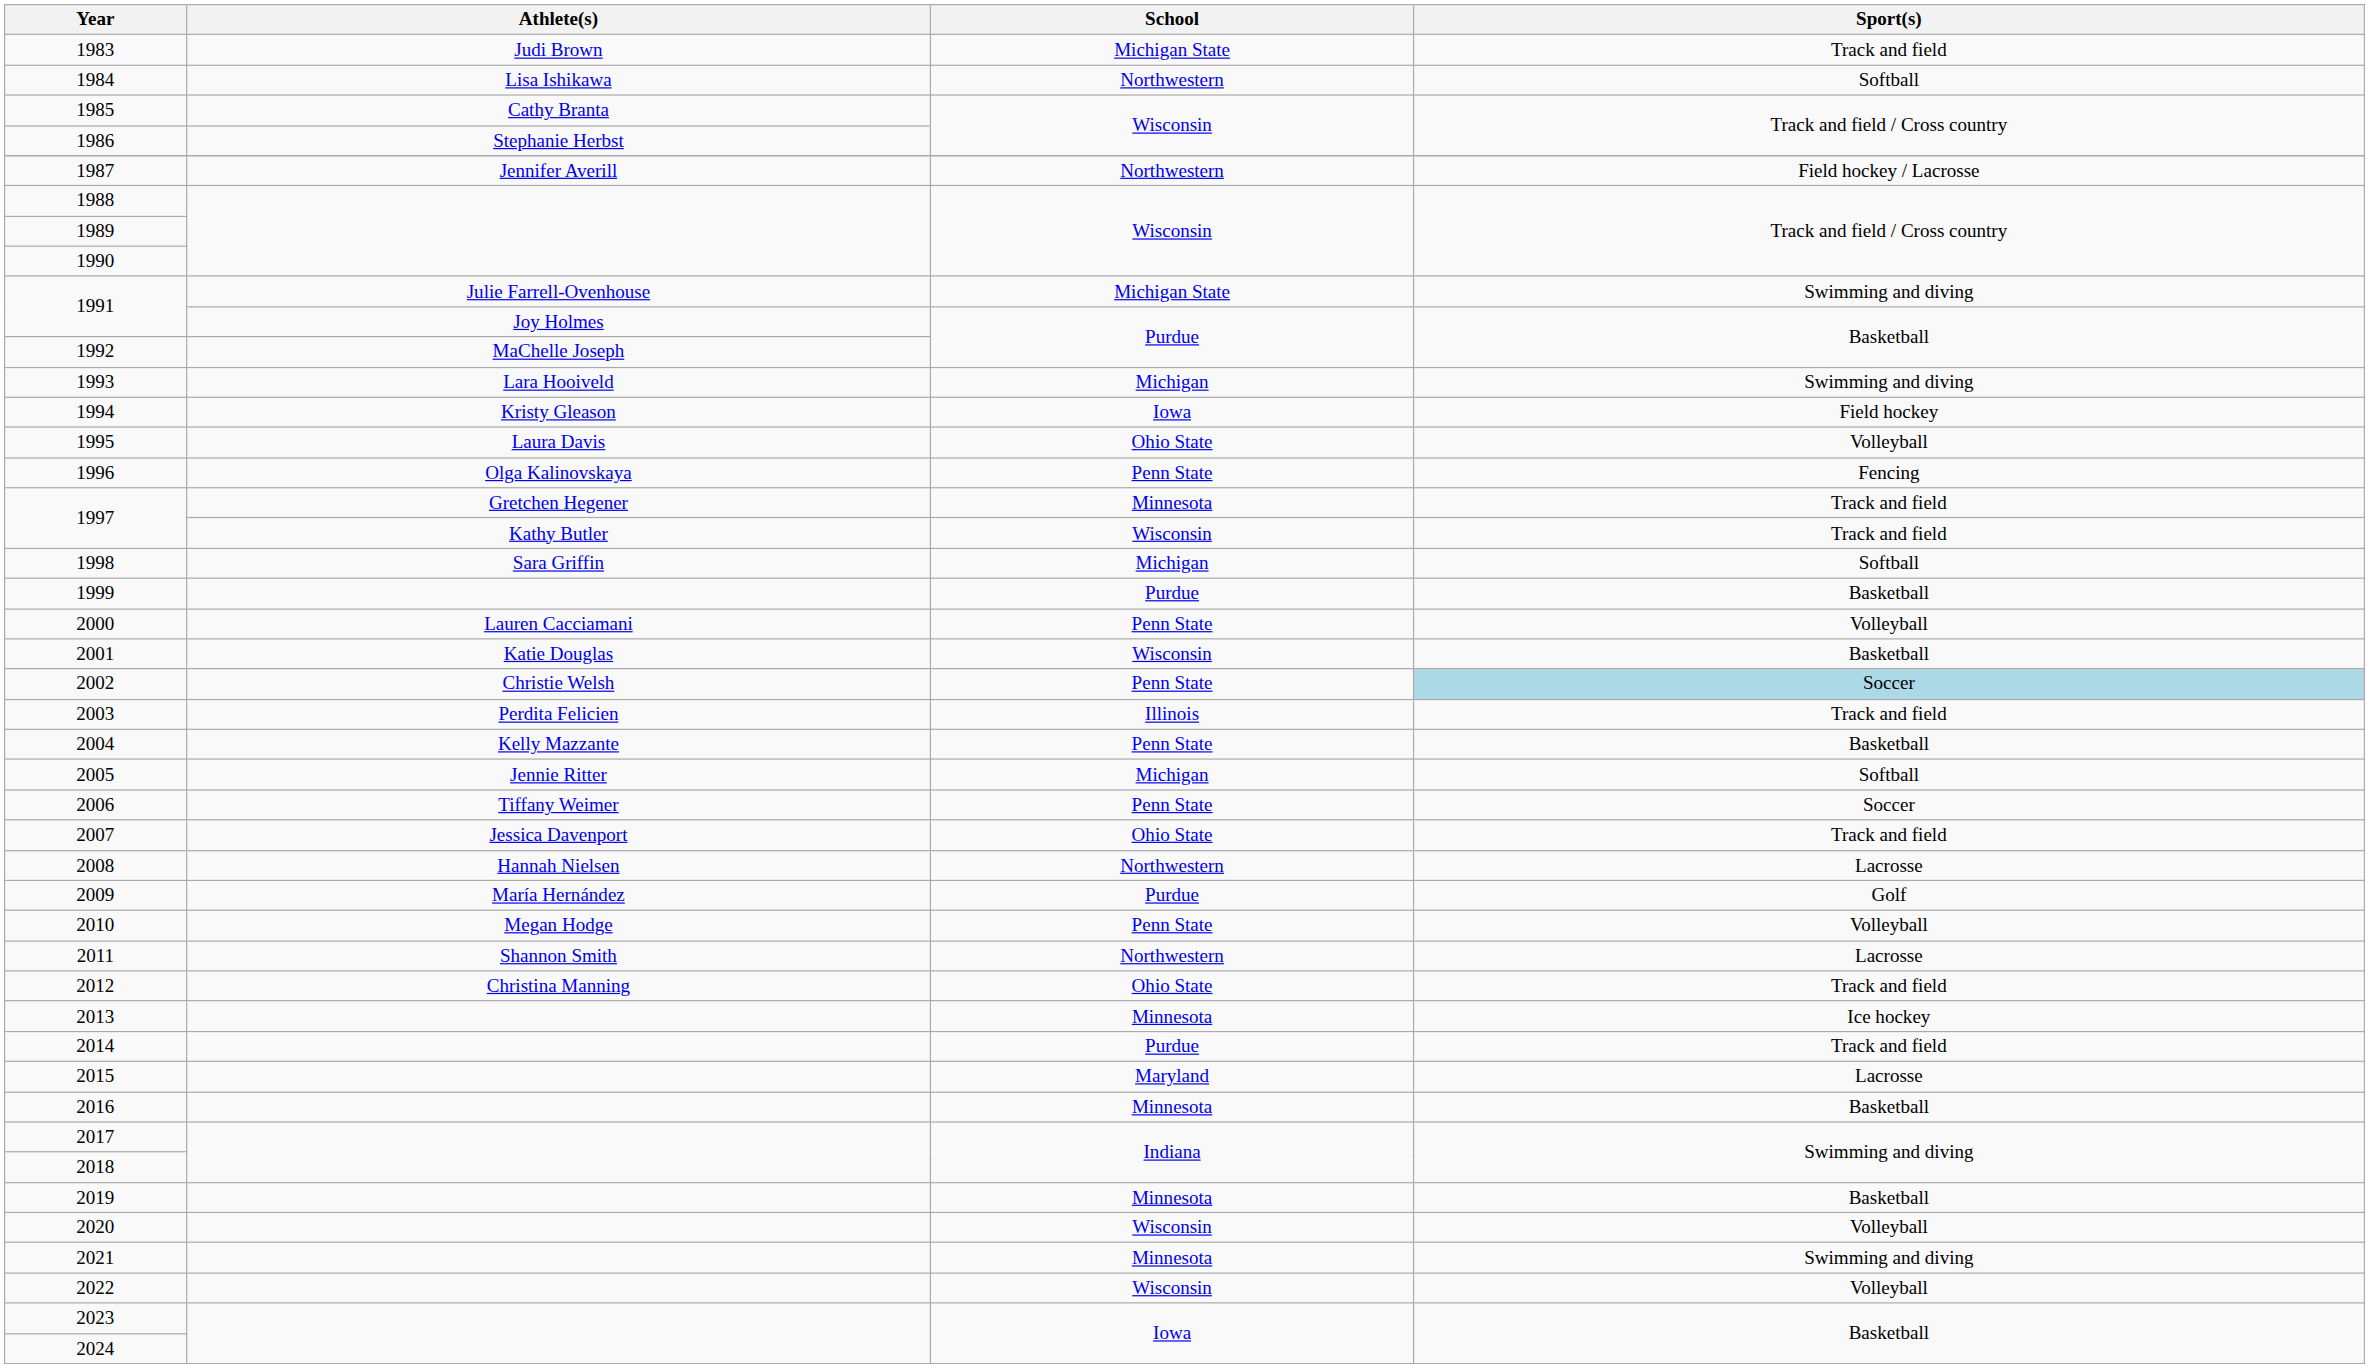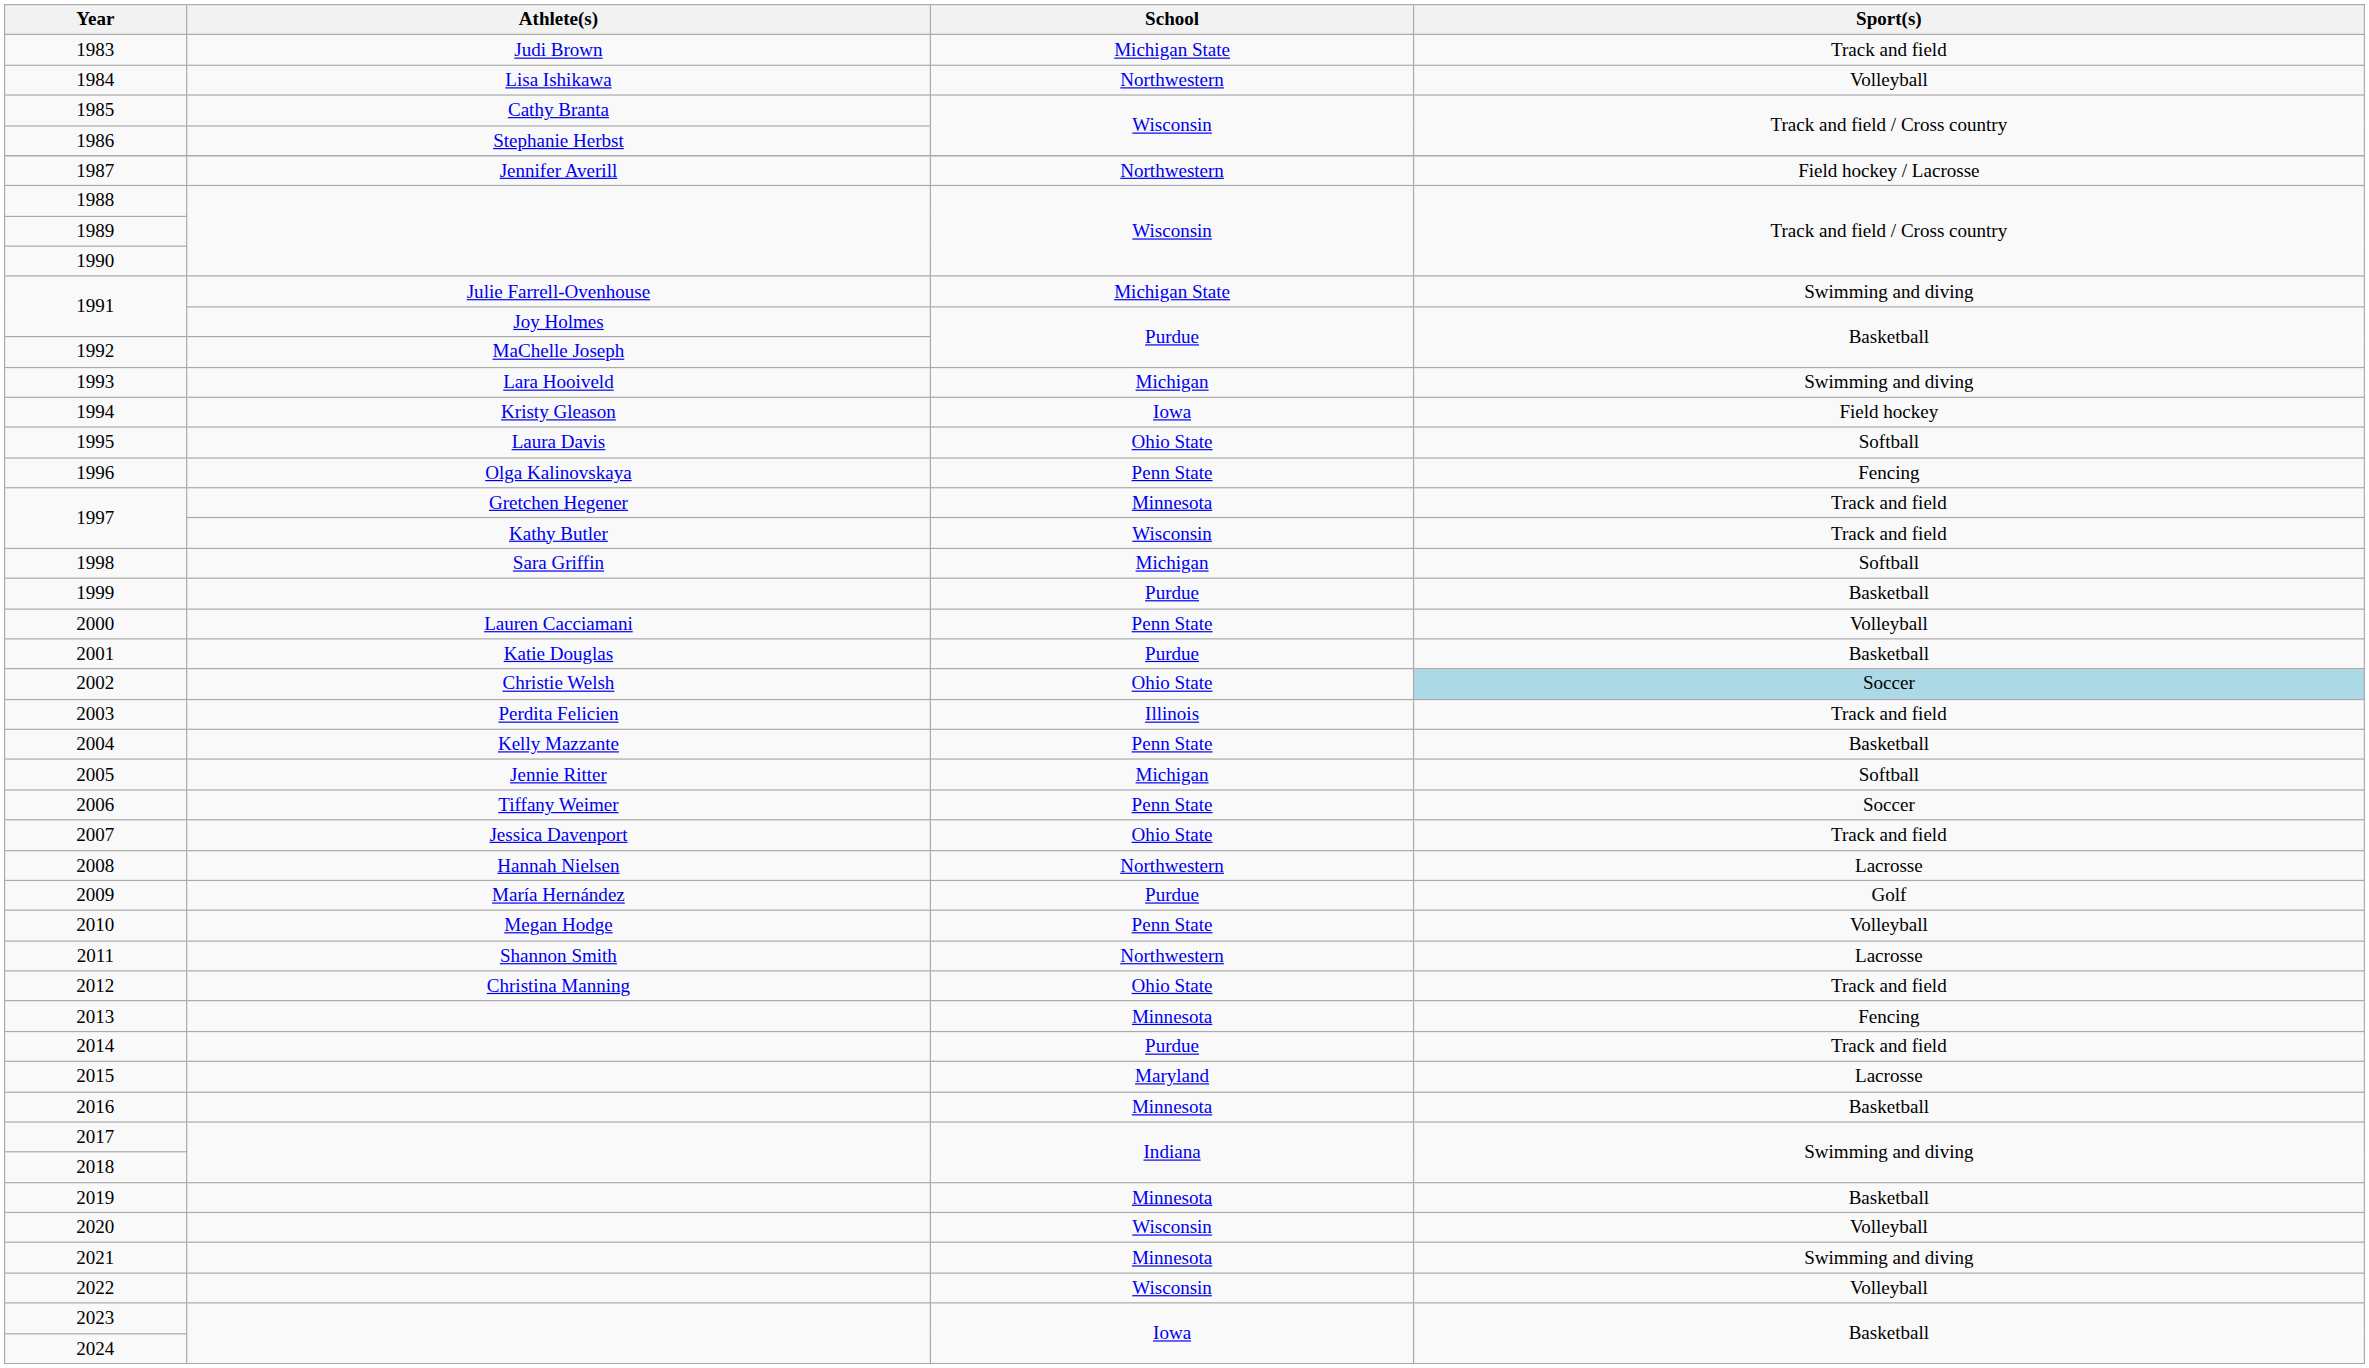1984 | Sport(s): Softball -> Volleyball
1995 | Sport(s): Volleyball -> Softball
2001 | School: Wisconsin -> Purdue
2002 | School: Penn State -> Ohio State
2013 | Sport(s): Ice hockey -> Fencing
